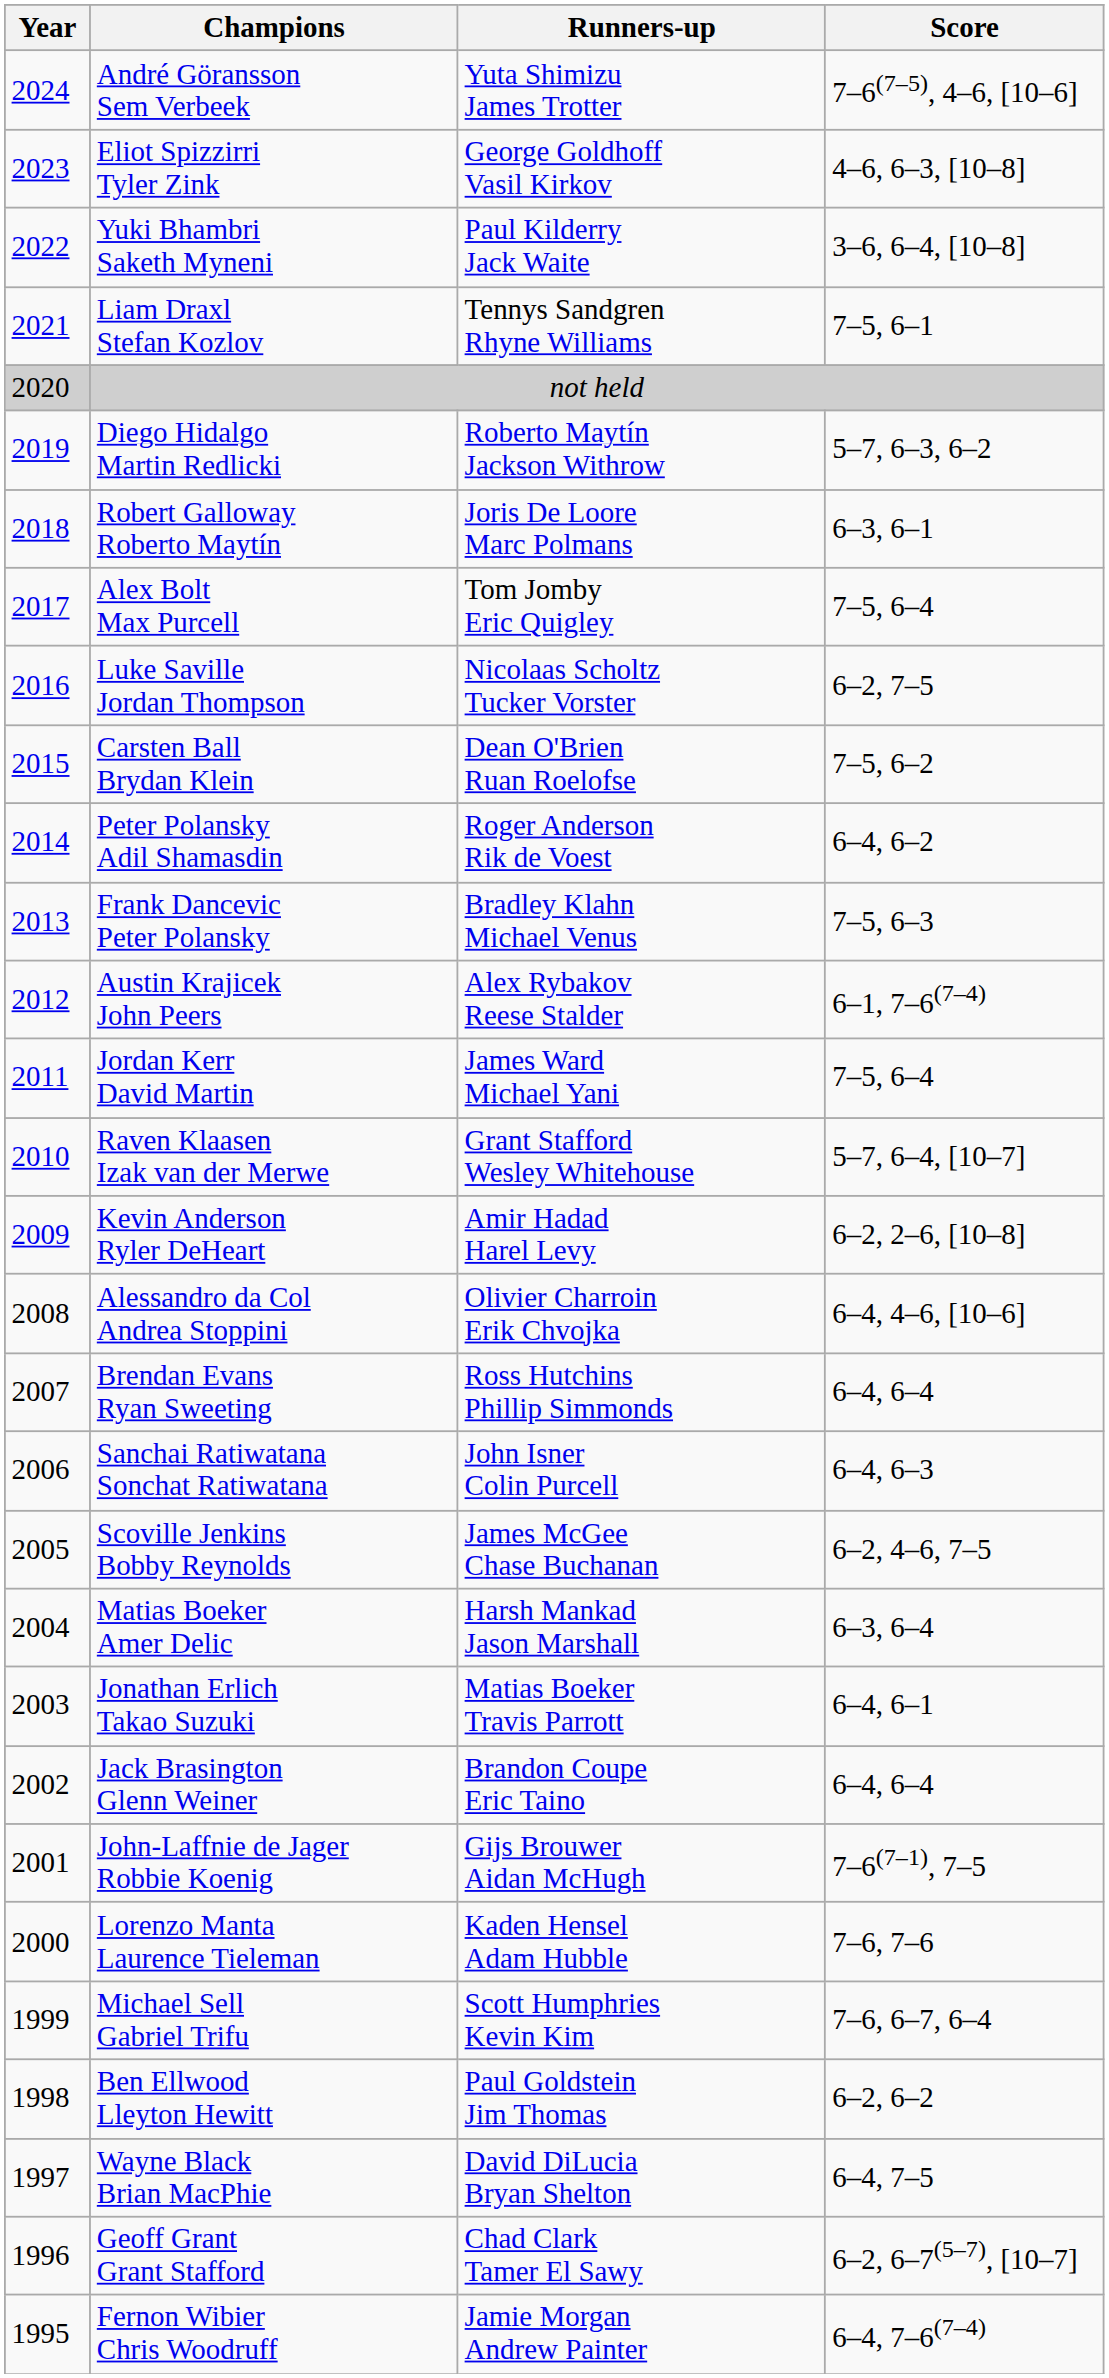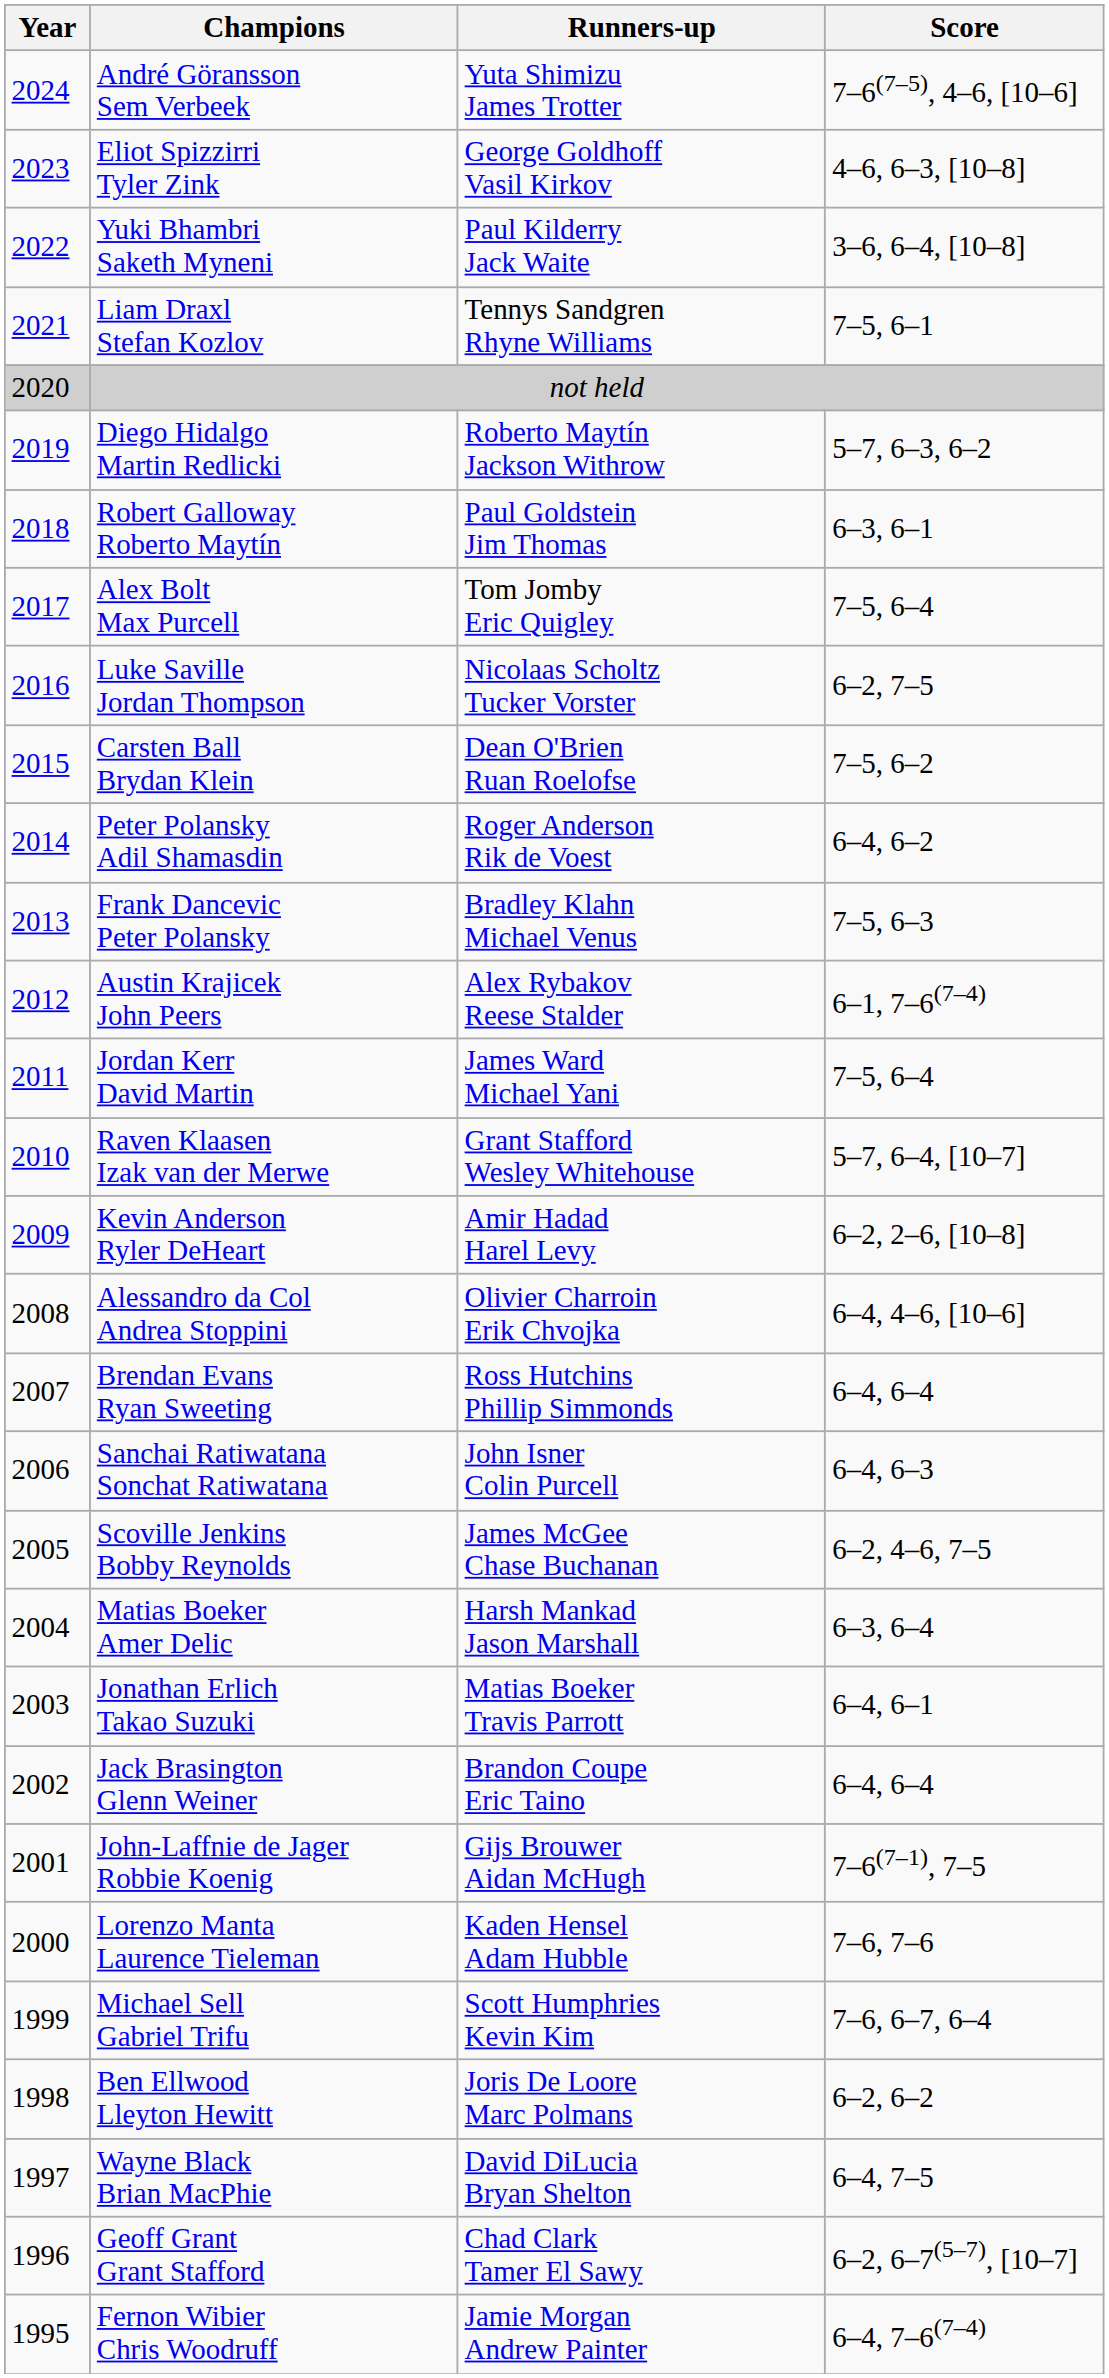Robert Galloway Roberto Maytín | Runners-up: Joris De Loore Marc Polmans -> Paul Goldstein Jim Thomas
Ben Ellwood Lleyton Hewitt | Runners-up: Paul Goldstein Jim Thomas -> Joris De Loore Marc Polmans
